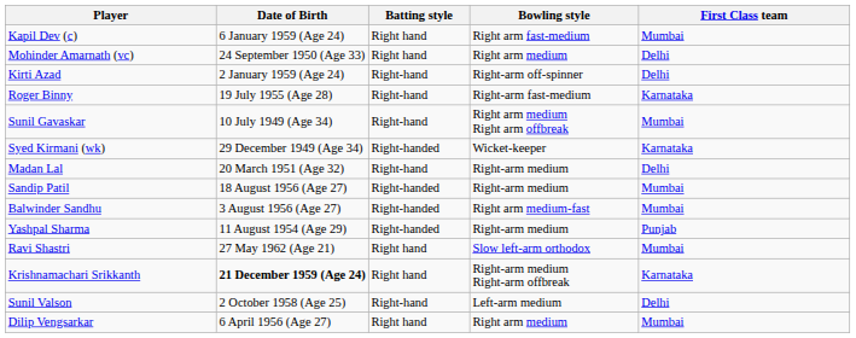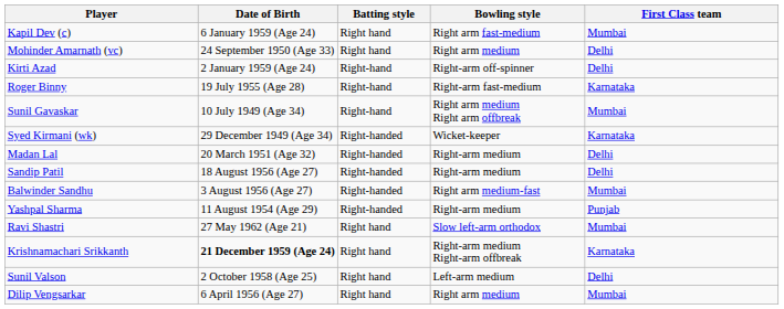Madan Lal | Batting style: Right-hand -> Right-handed
Sandip Patil | First Class team: Mumbai -> Delhi
Sunil Valson | Batting style: Right-hand -> Right hand
